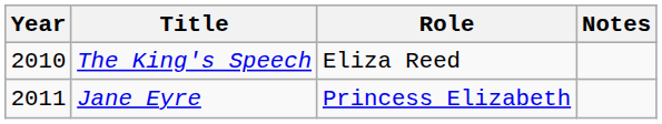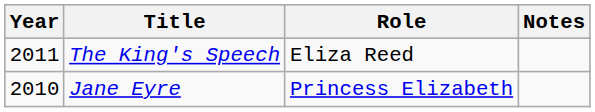The King's Speech | Year: 2010 -> 2011
Jane Eyre | Year: 2011 -> 2010
